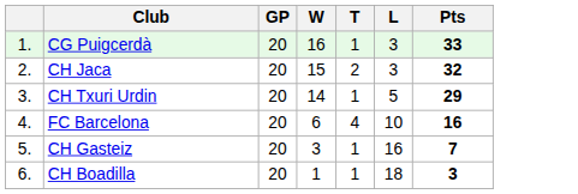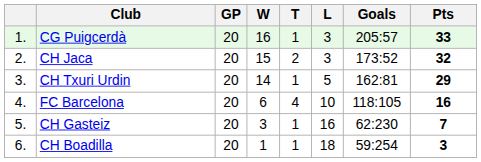+ column: Goals | 205:57 | 173:52 | 162:81 | 118:105 | 62:230 | 59:254
